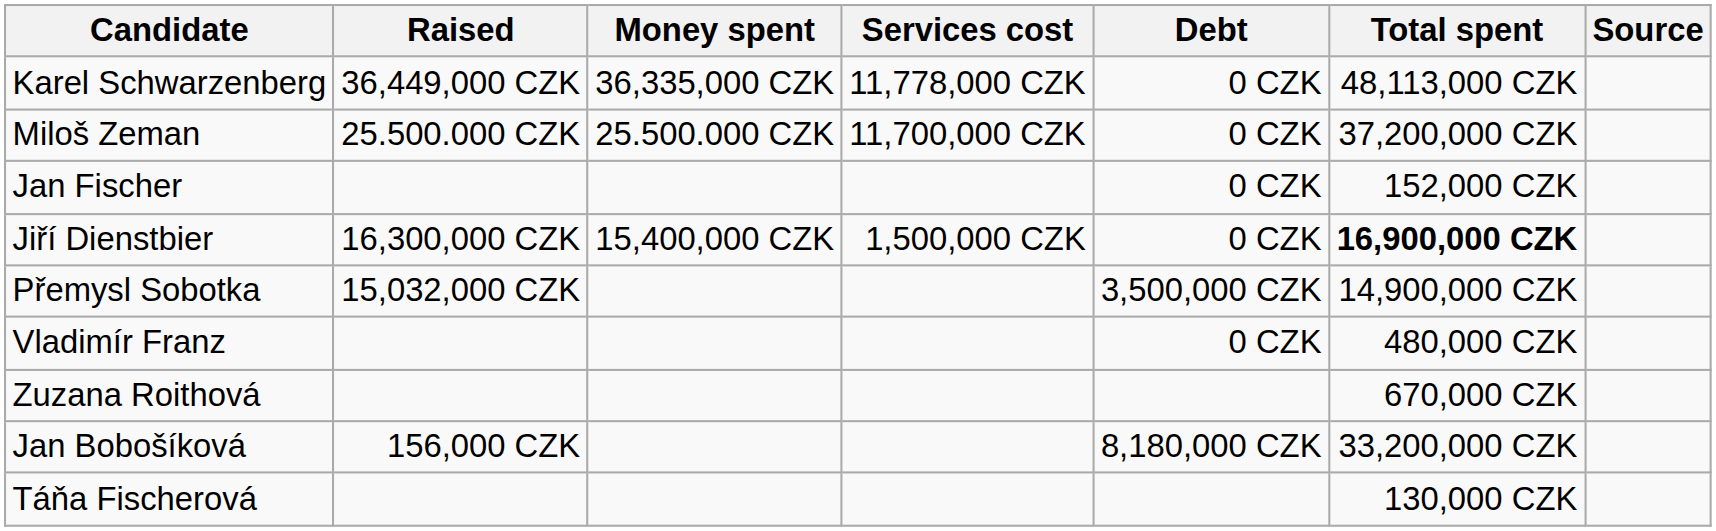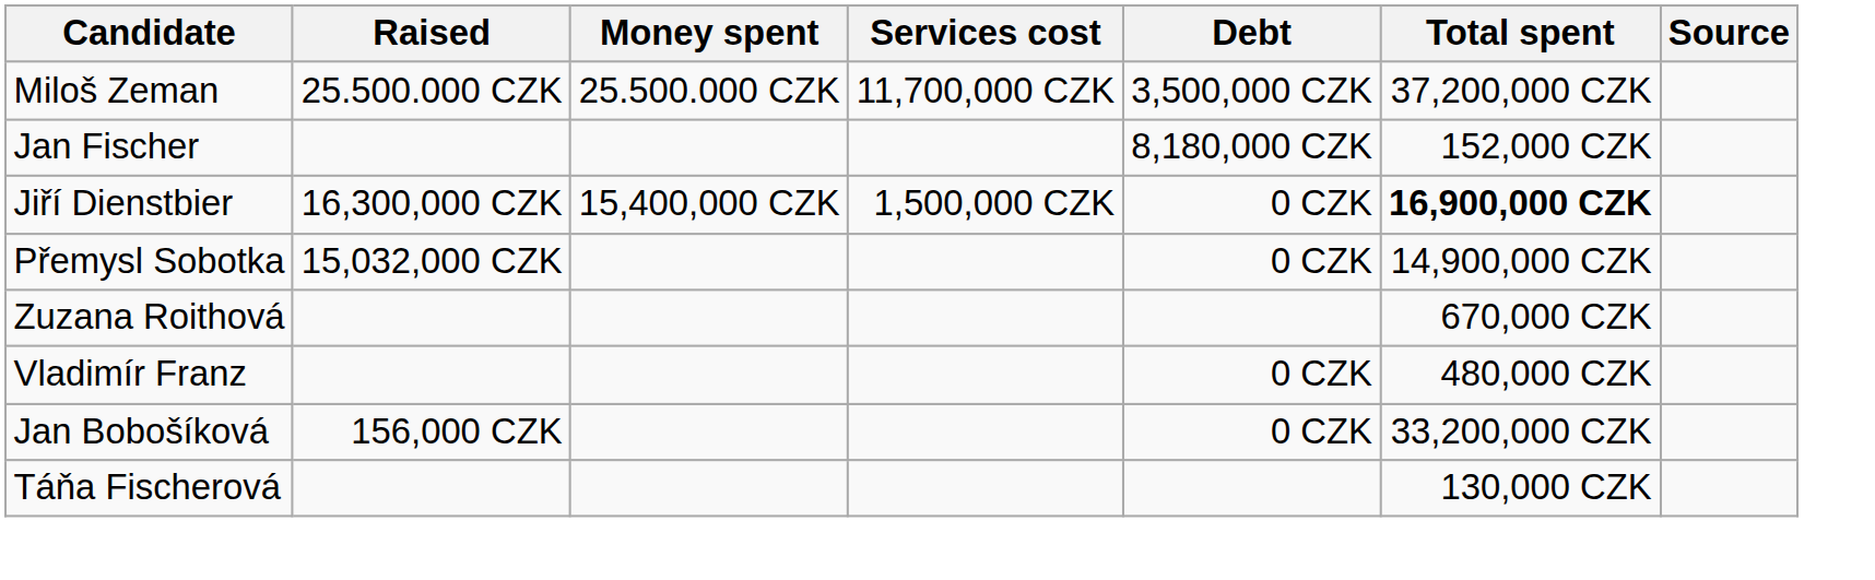- row: Karel Schwarzenberg | 36,449,000 CZK | 36,335,000 CZK | 11,778,000 CZK | 0 CZK | 48,113,000 CZK
Miloš Zeman | Debt: 0 CZK -> 3,500,000 CZK
Jan Fischer | Debt: 0 CZK -> 8,180,000 CZK
Přemysl Sobotka | Debt: 3,500,000 CZK -> 0 CZK
rows swapped: Zuzana Roithová <-> Vladimír Franz
Jan Bobošíková | Debt: 8,180,000 CZK -> 0 CZK
